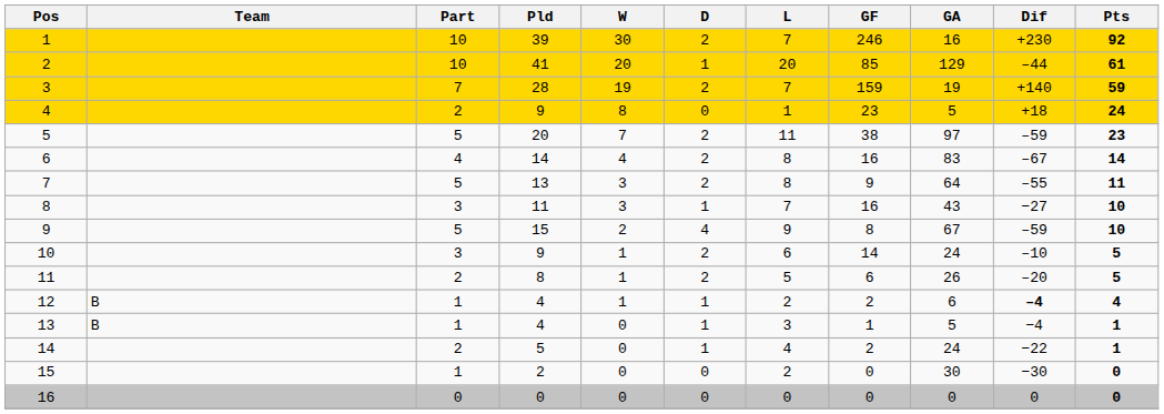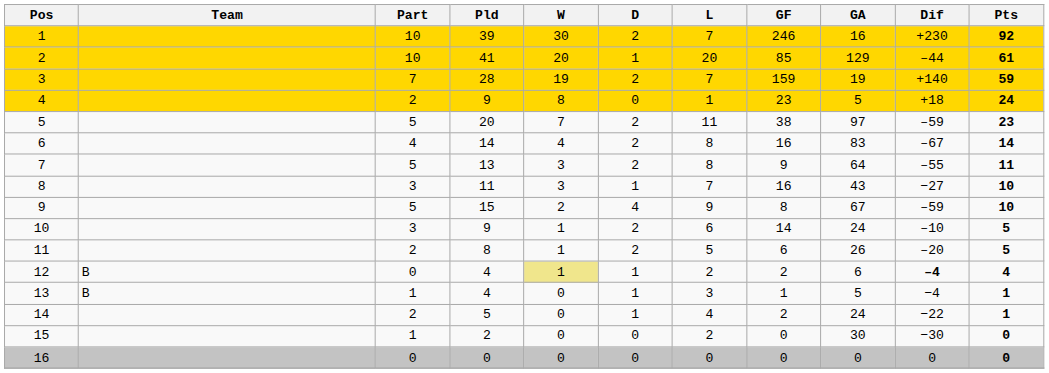12 | Part: 1 -> 0
12 | W: no background -> khaki background
